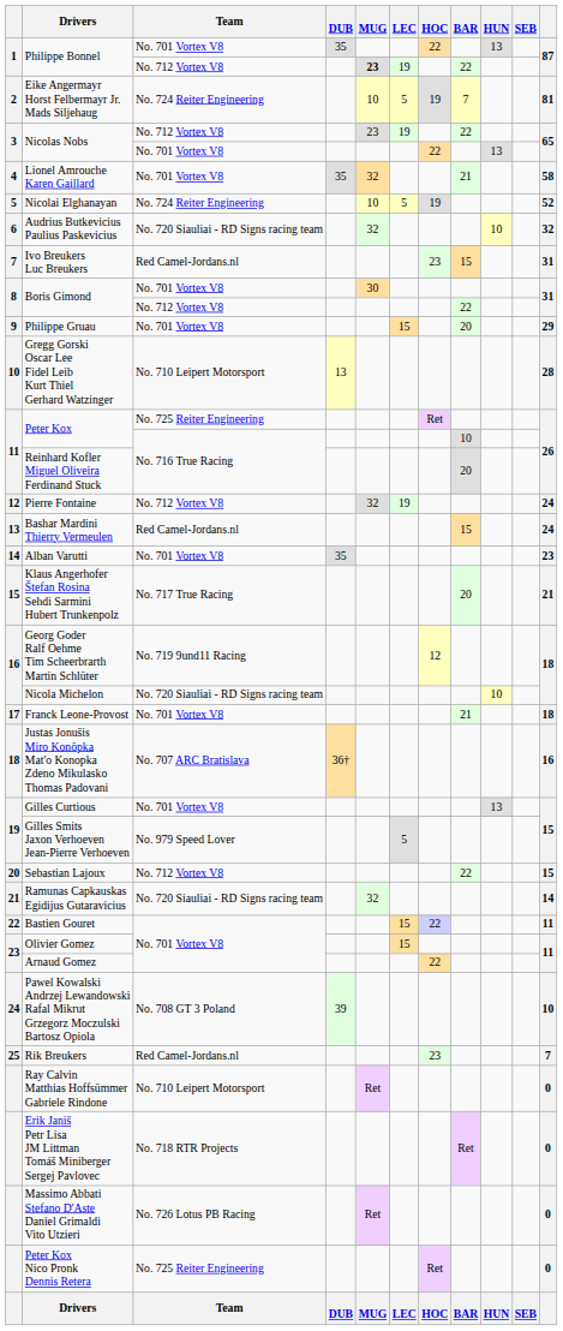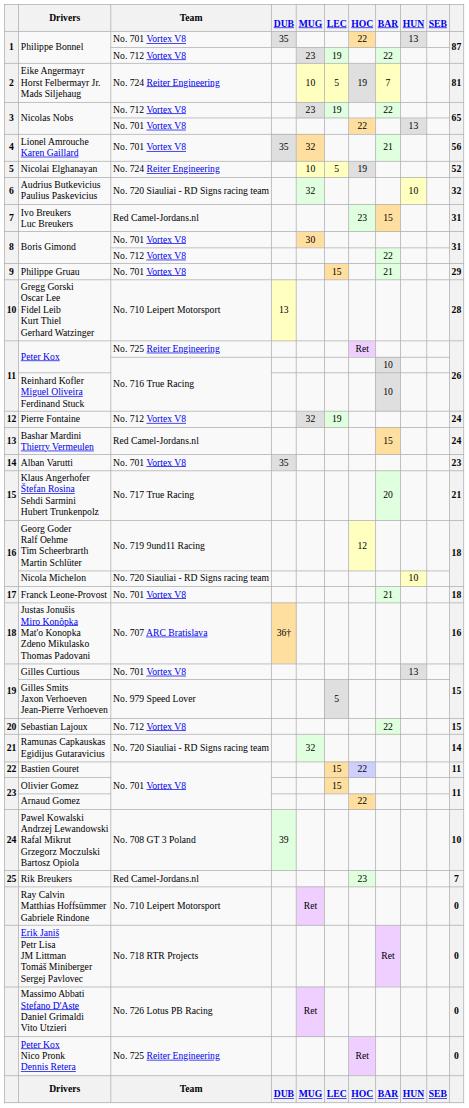Philippe Bonnel / No. 712 Vortex V8 | MUG: bold -> normal
Lionel Amrouche Karen Gaillard | column 11: 58 -> 56
Philippe Gruau | BAR: 20 -> 21
Reinhard Kofler Miguel Oliveira Ferdinand Stuck | BAR: 20 -> 10
